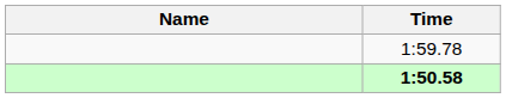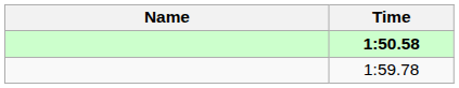rows swapped: 1:50.58 <-> 1:59.78
